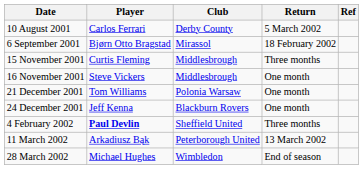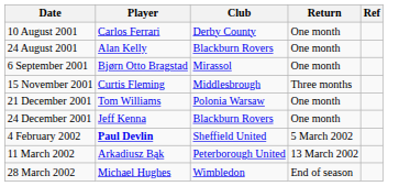10 August 2001 | Return: 5 March 2002 -> One month
+ row: 24 August 2001 | Alan Kelly | Blackburn Rovers | One month
6 September 2001 | Return: 18 February 2002 -> One month
- row: 16 November 2001 | Steve Vickers | Middlesbrough | One month
4 February 2002 | Return: Three months -> 5 March 2002
